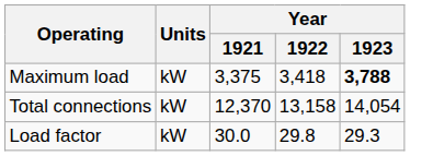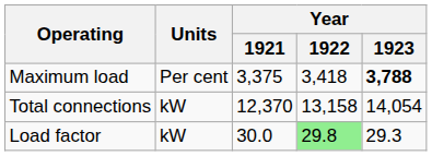Maximum load | Units: kW -> Per cent
Load factor | Year / 1922: no background -> lightgreen background
